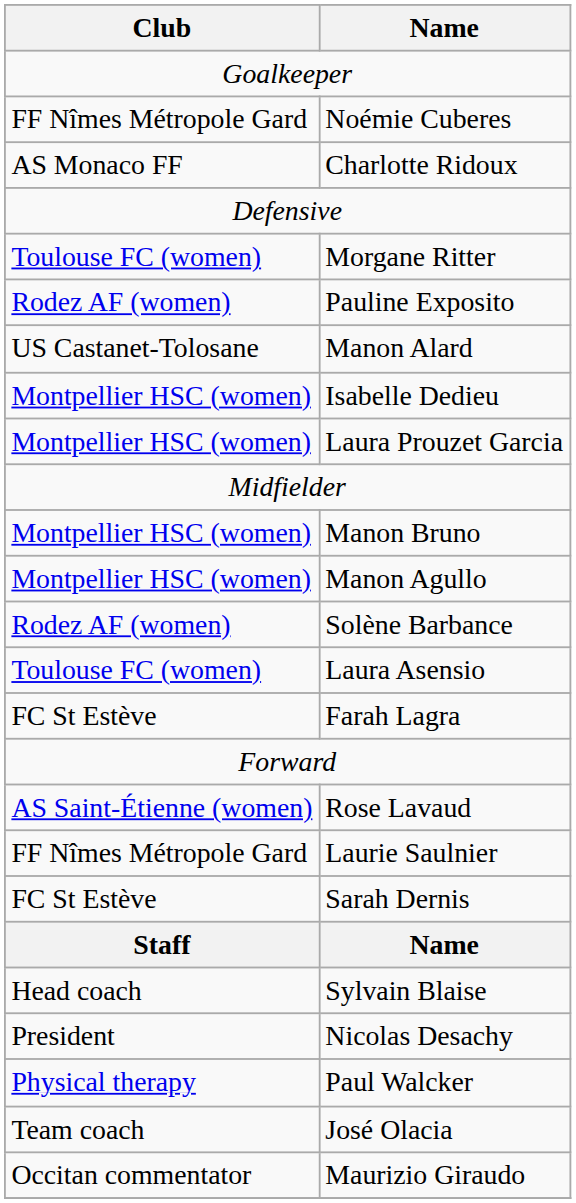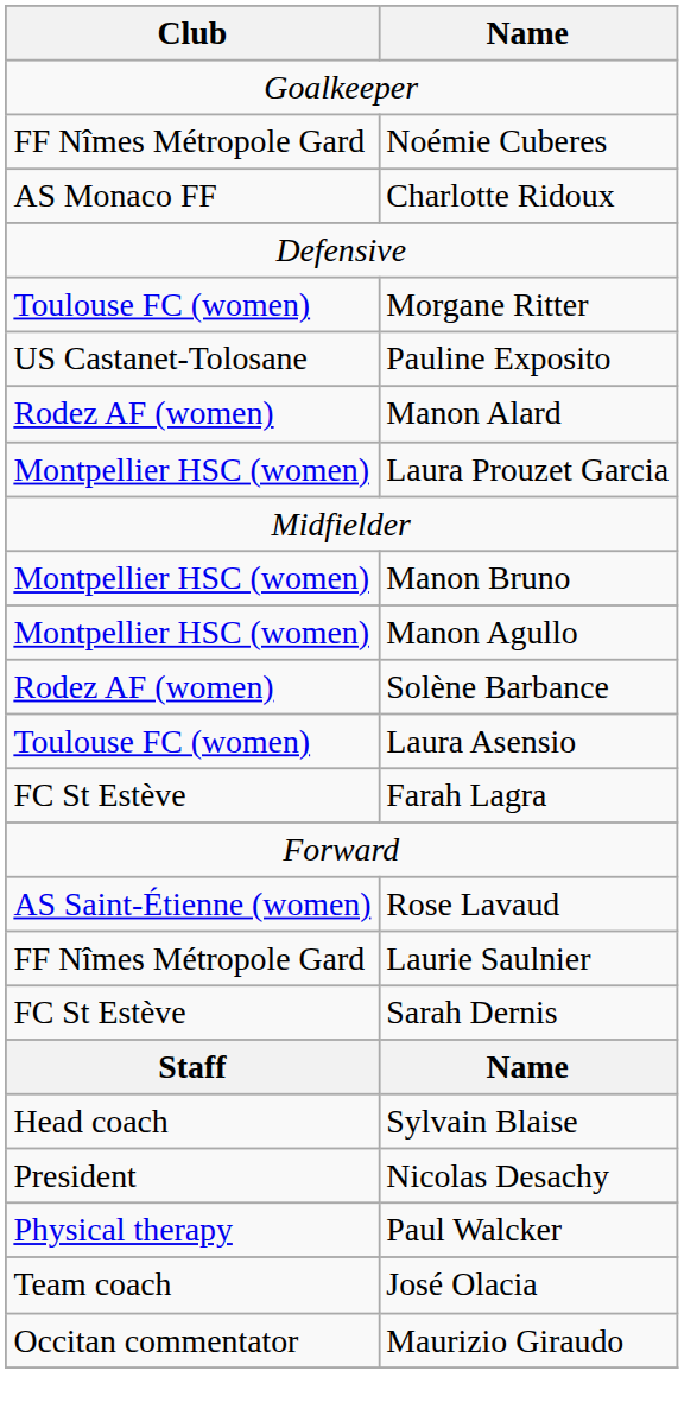Pauline Exposito | Club: Rodez AF (women) -> US Castanet-Tolosane
Manon Alard | Club: US Castanet-Tolosane -> Rodez AF (women)
- row: Montpellier HSC (women) | Isabelle Dedieu
